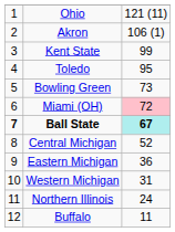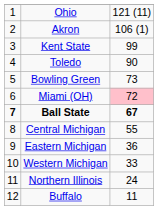Toledo | column 3: 95 -> 90
Ball State | column 3: paleturquoise background -> no background
Central Michigan | column 3: 52 -> 55
Western Michigan | column 3: 31 -> 33
